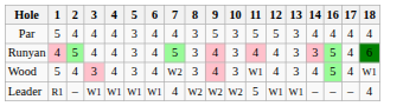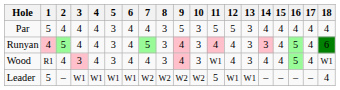+ column: 15 | 4 | 4 | 4 | –
Wood | 1: 5 -> R1
Wood | 7: W2 -> 4
Leader | 1: R1 -> 5
Leader | 7: 4 -> W2
